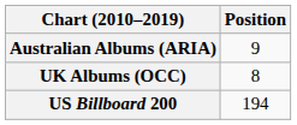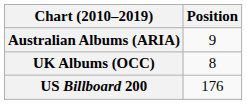US Billboard 200 | Position: 194 -> 176
